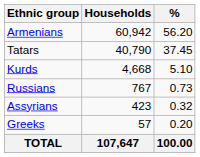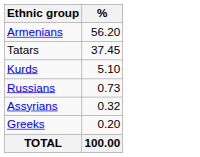- column: Households | 60,942 | 40,790 | 4,668 | 767 | 423 | 57 | 107,647
